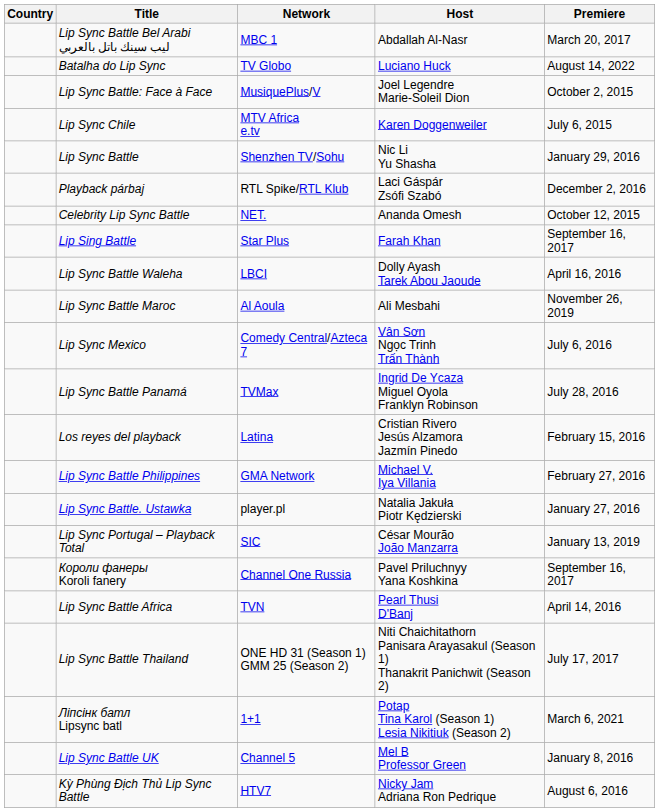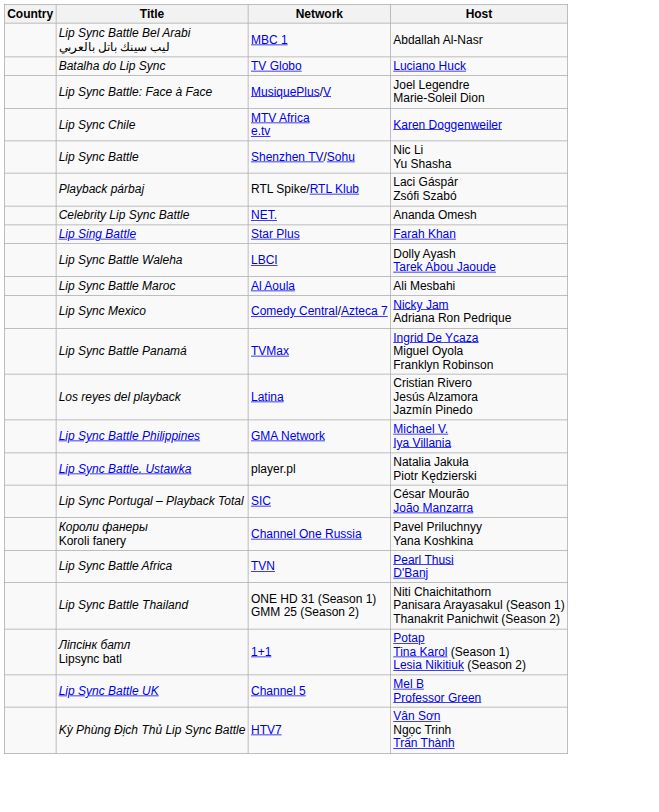- column: Premiere | March 20, 2017 | August 14, 2022 | October 2, 2015 | July 6, 2015 | January 29, 2016 | December 2, 2016 | October 12, 2015 | September 16, 2017 | April 16, 2016 | November 26, 2019 | July 6, 2016 | July 28, 2016 | February 15, 2016 | February 27, 2016 | January 27, 2016 | January 13, 2019 | September 16, 2017 | April 14, 2016 | July 17, 2017 | March 6, 2021 | January 8, 2016 | August 6, 2016
Lip Sync Mexico | Host: Vân Sơn Ngọc Trinh Trấn Thành -> Nicky Jam Adriana Ron Pedrique
Kỳ Phùng Địch Thủ Lip Sync Battle | Host: Nicky Jam Adriana Ron Pedrique -> Vân Sơn Ngọc Trinh Trấn Thành
